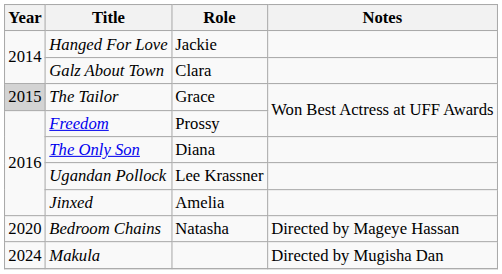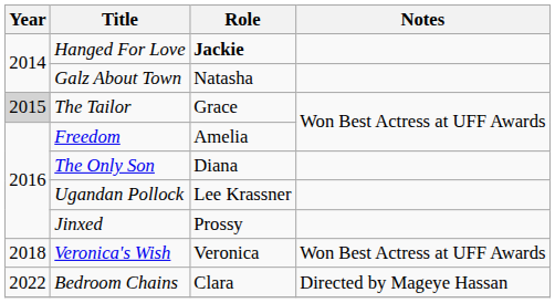Hanged For Love | Role: normal -> bold
Galz About Town | Role: Clara -> Natasha
Freedom | Role: Prossy -> Amelia
Jinxed | Role: Amelia -> Prossy
+ row: 2018 | Veronica's Wish | Veronica | Won Best Actress at UFF Awards
Bedroom Chains | Year: 2020 -> 2022
Bedroom Chains | Role: Natasha -> Clara
- row: 2024 | Makula | Directed by Mugisha Dan
